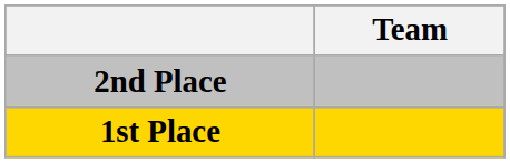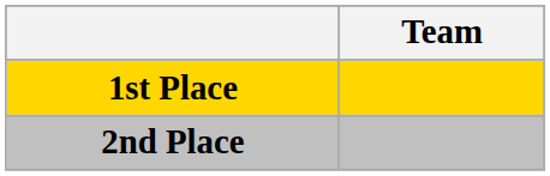rows swapped: 1st Place <-> 2nd Place
